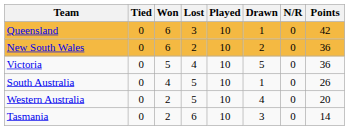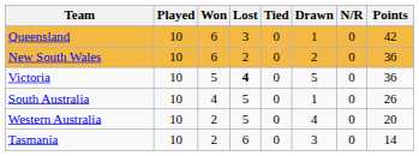columns swapped: Played <-> Tied
Victoria | Lost: normal -> bold
